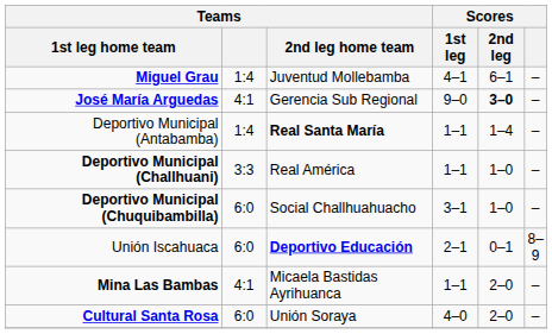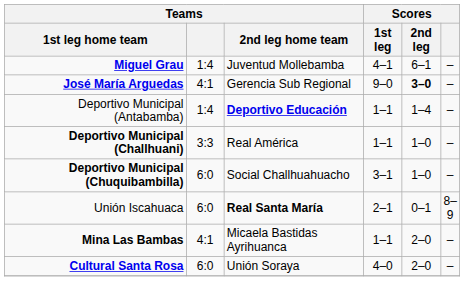Deportivo Municipal (Antabamba) | Teams / 2nd leg home team: Real Santa María -> Deportivo Educación
Unión Iscahuaca | Teams / 2nd leg home team: Deportivo Educación -> Real Santa María
